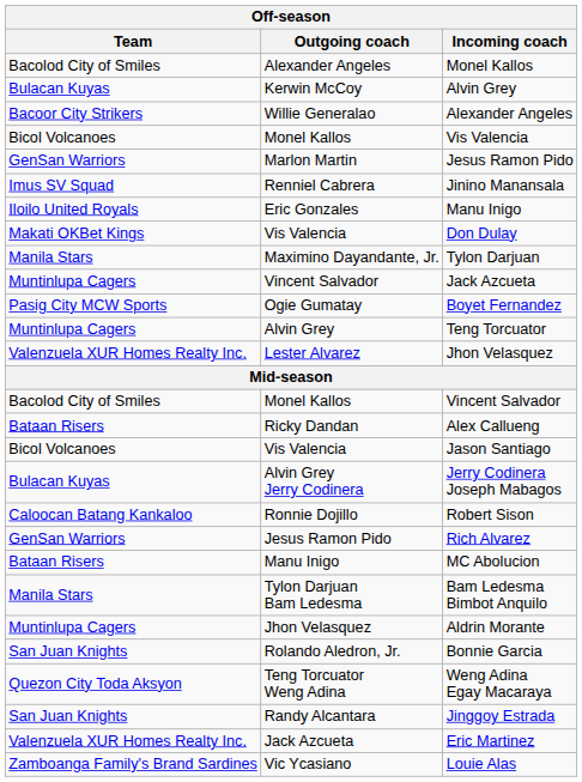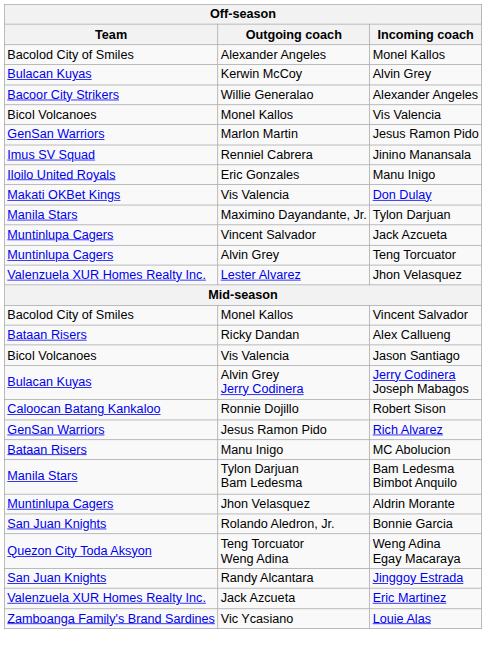- row: Pasig City MCW Sports | Ogie Gumatay | Boyet Fernandez
